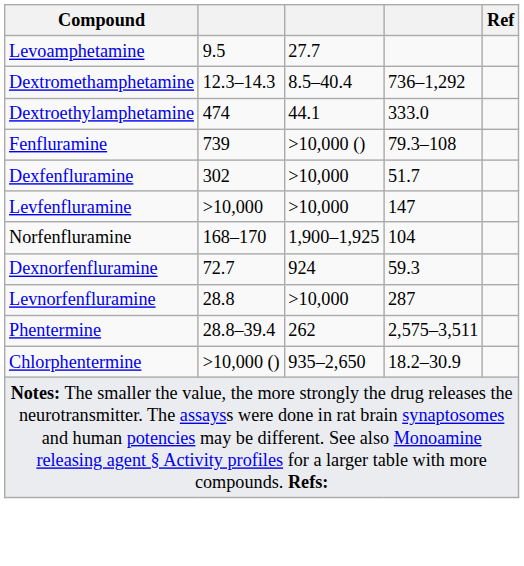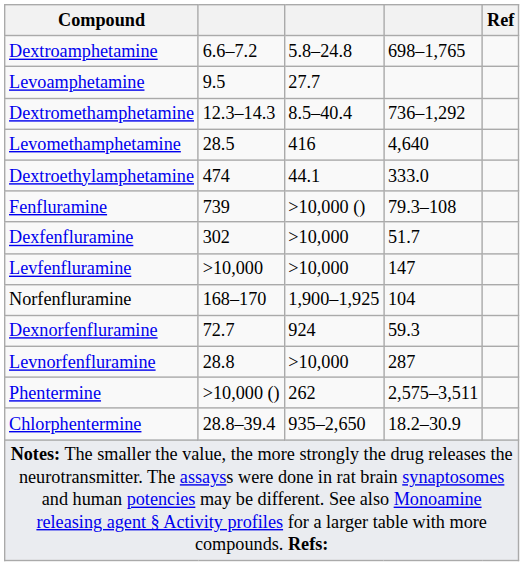+ row: Dextroamphetamine | 6.6–7.2 | 5.8–24.8 | 698–1,765
+ row: Levomethamphetamine | 28.5 | 416 | 4,640
Phentermine | column 2: 28.8–39.4 -> >10,000 ()
Chlorphentermine | column 2: >10,000 () -> 28.8–39.4
